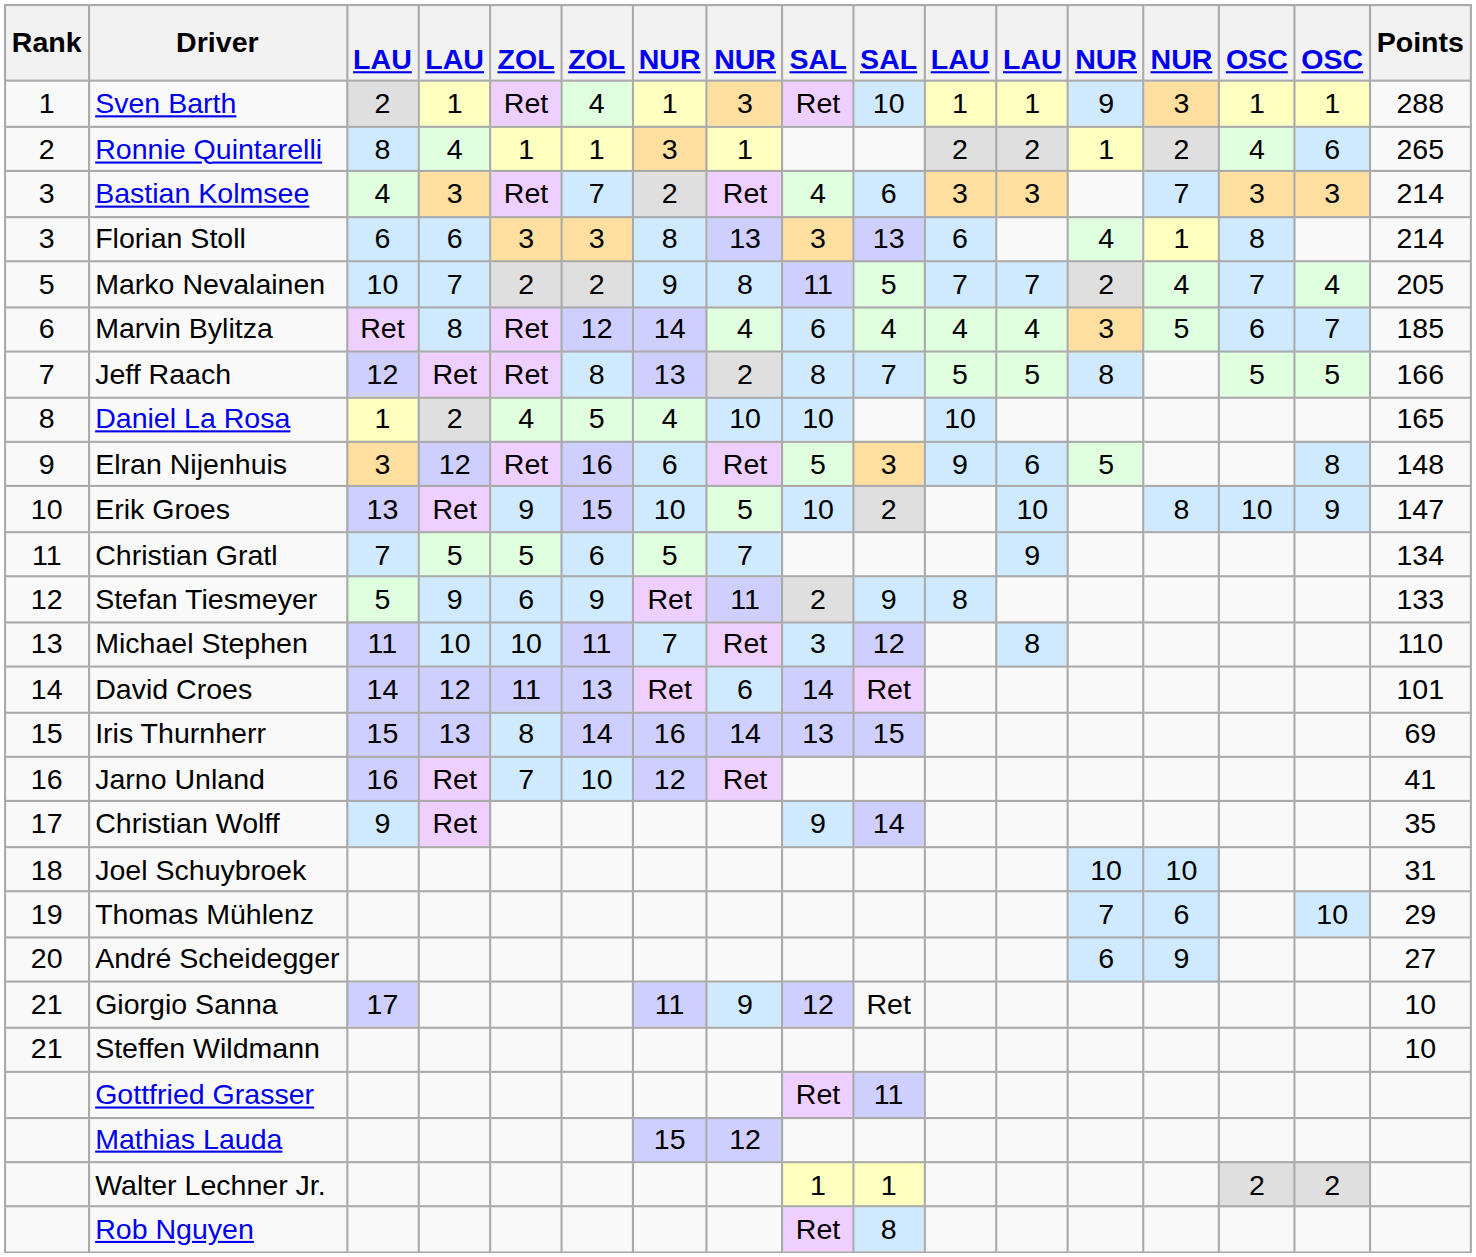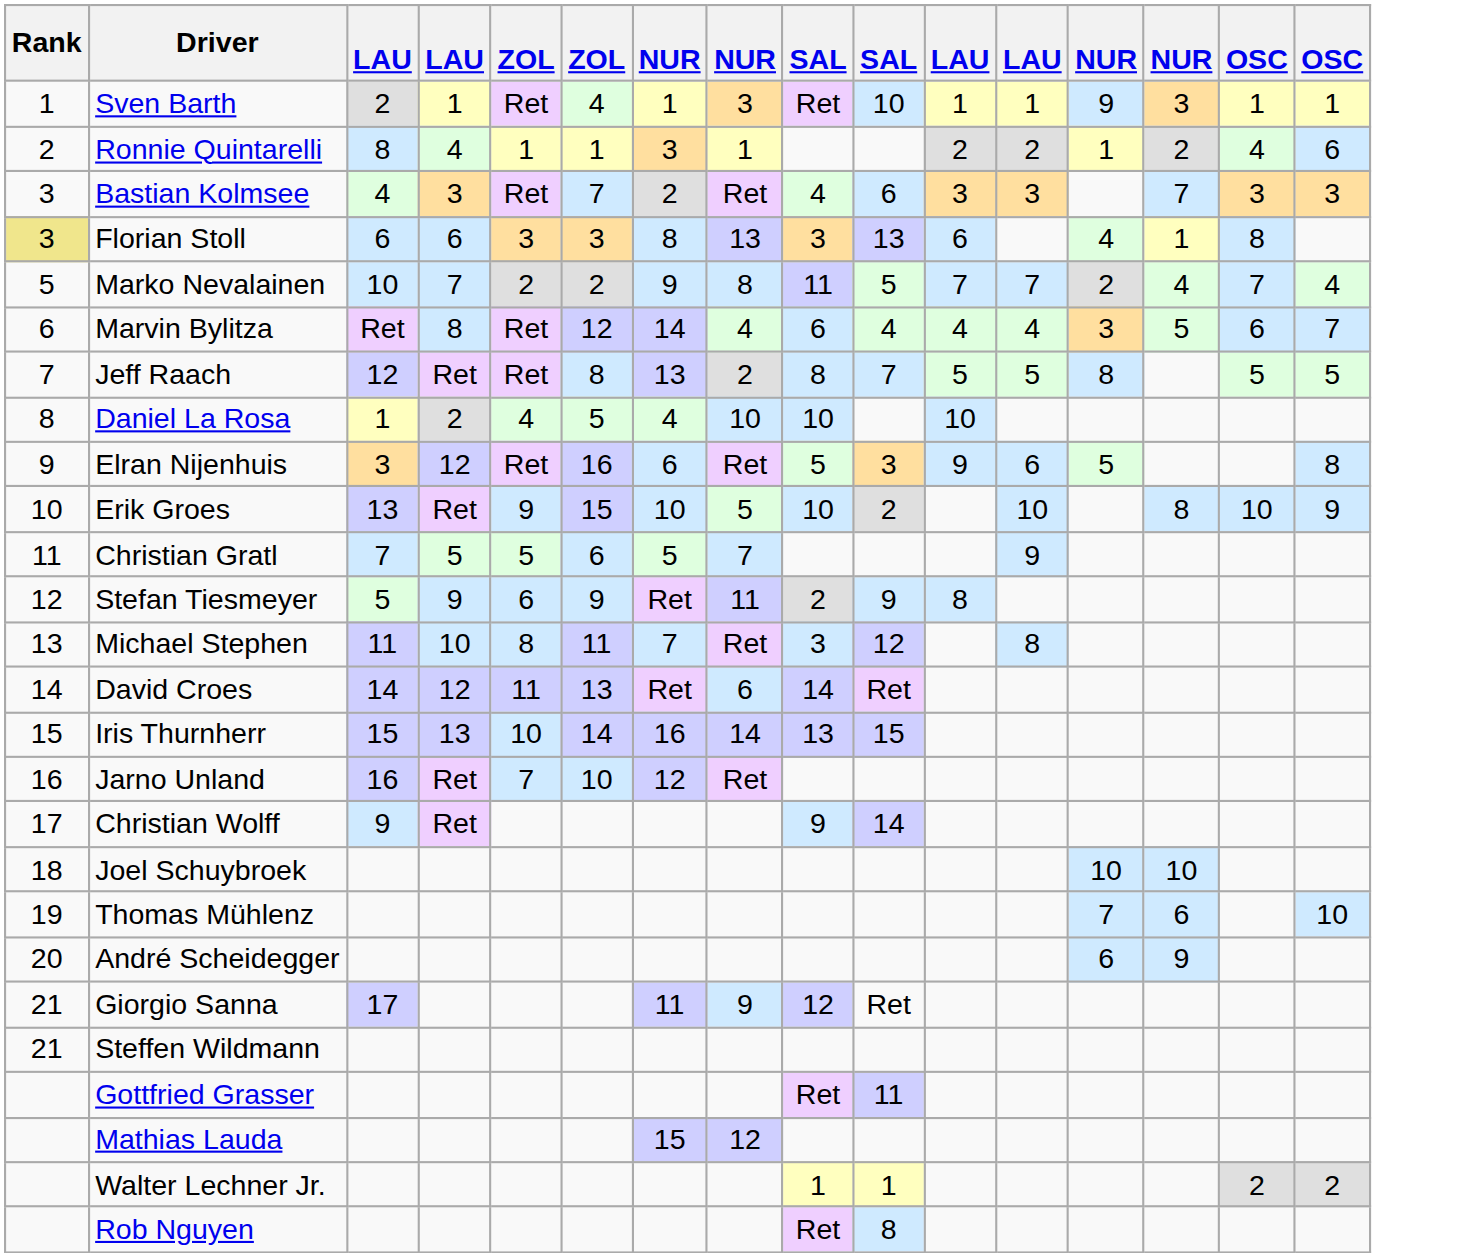- column: Points | 288 | 265 | 214 | 214 | 205 | 185 | 166 | 165 | 148 | 147 | 134 | 133 | 110 | 101 | 69 | 41 | 35 | 31 | 29 | 27 | 10 | 10
Florian Stoll | Rank: no background -> khaki background
Michael Stephen | column 5: 10 -> 8
Iris Thurnherr | column 5: 8 -> 10
